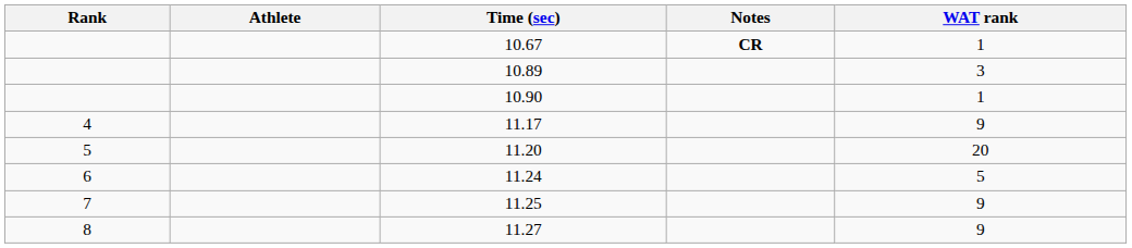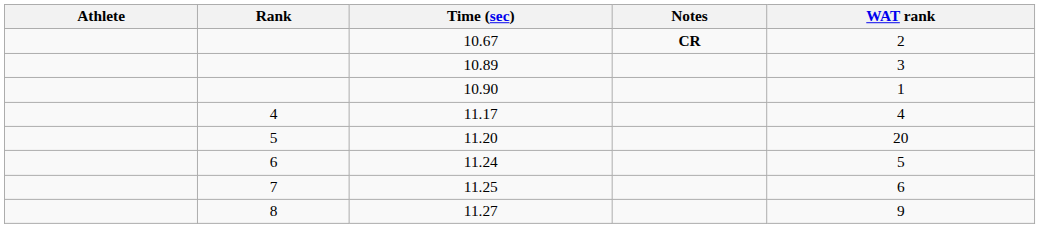columns swapped: Rank <-> Athlete
10.67 | WAT rank: 1 -> 2
11.17 | WAT rank: 9 -> 4
11.25 | WAT rank: 9 -> 6
